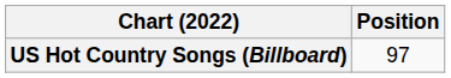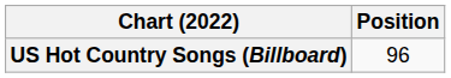US Hot Country Songs (Billboard) | Position: 97 -> 96
